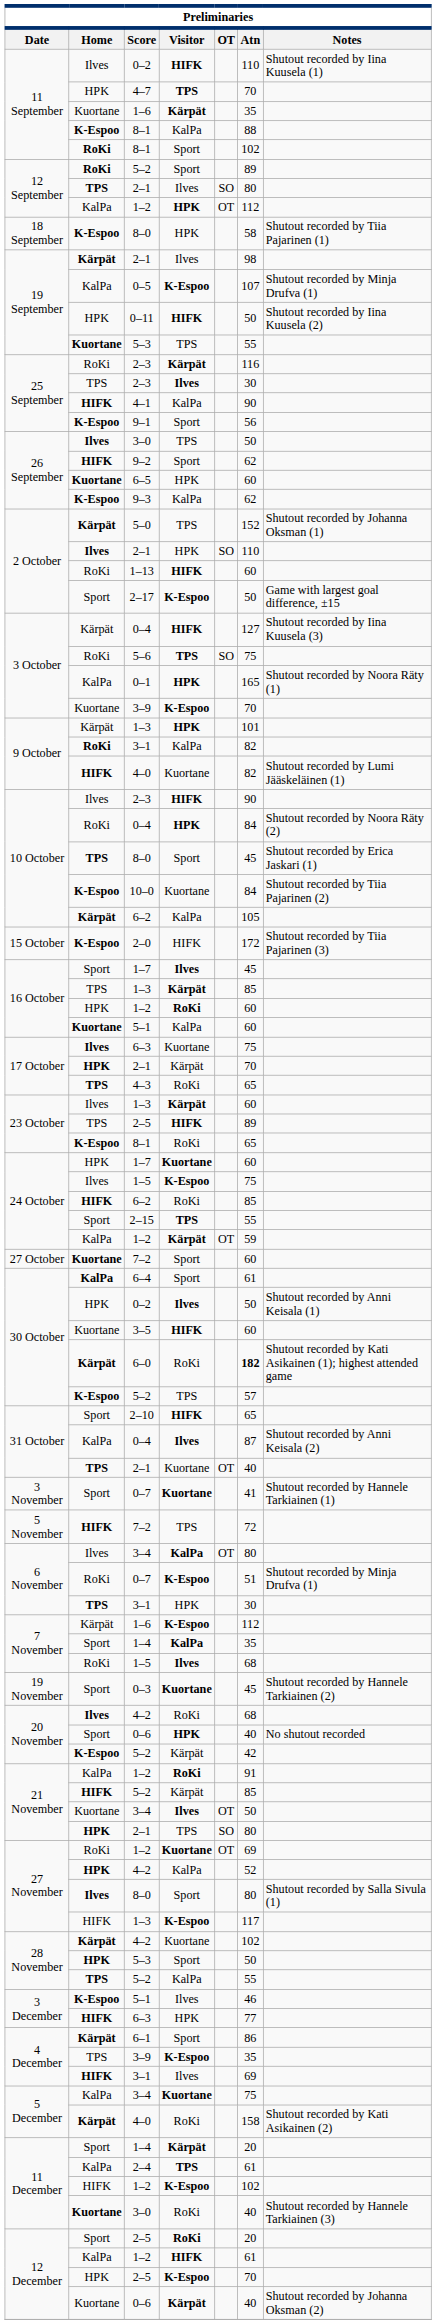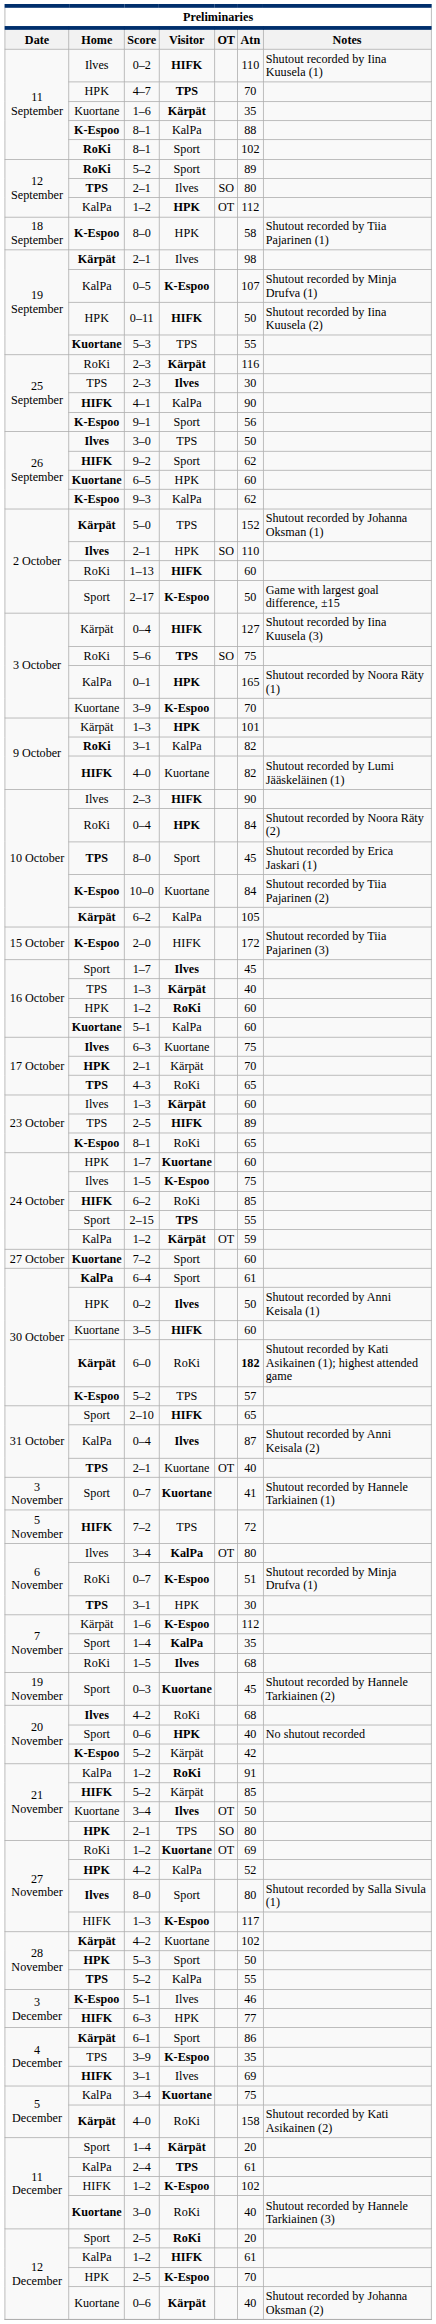16 October / 1–3 | Atn: 85 -> 40
